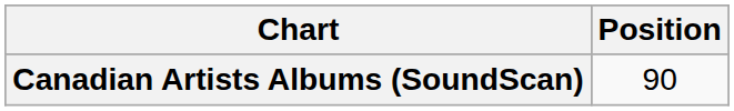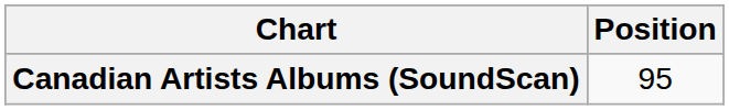Canadian Artists Albums (SoundScan) | Position: 90 -> 95
